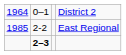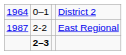East Regional | column 1: 1985 -> 1987
